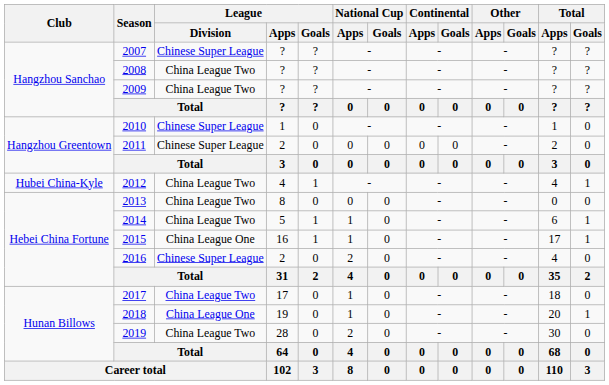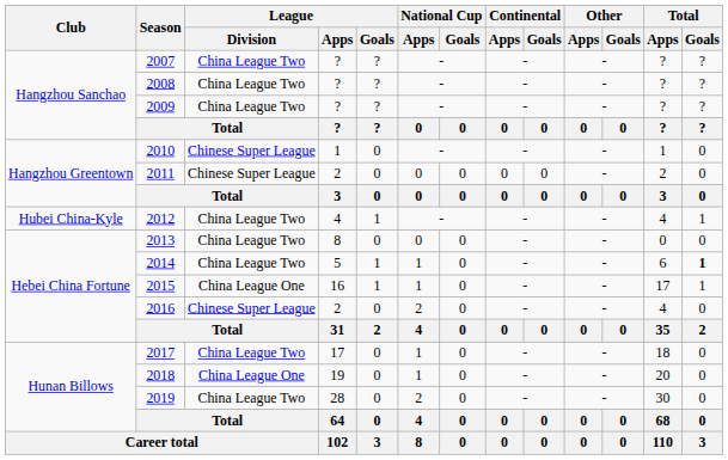2007 | League / Division: Chinese Super League -> China League Two
2014 | Total / Goals: normal -> bold
2018 | Total / Goals: 1 -> 0
